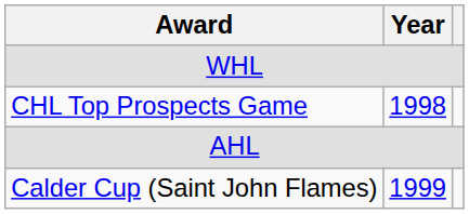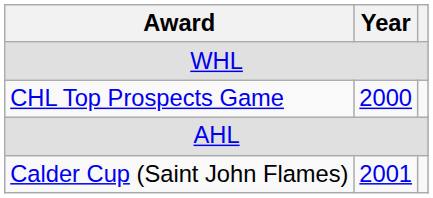CHL Top Prospects Game | Year: 1998 -> 2000
Calder Cup (Saint John Flames) | Year: 1999 -> 2001
